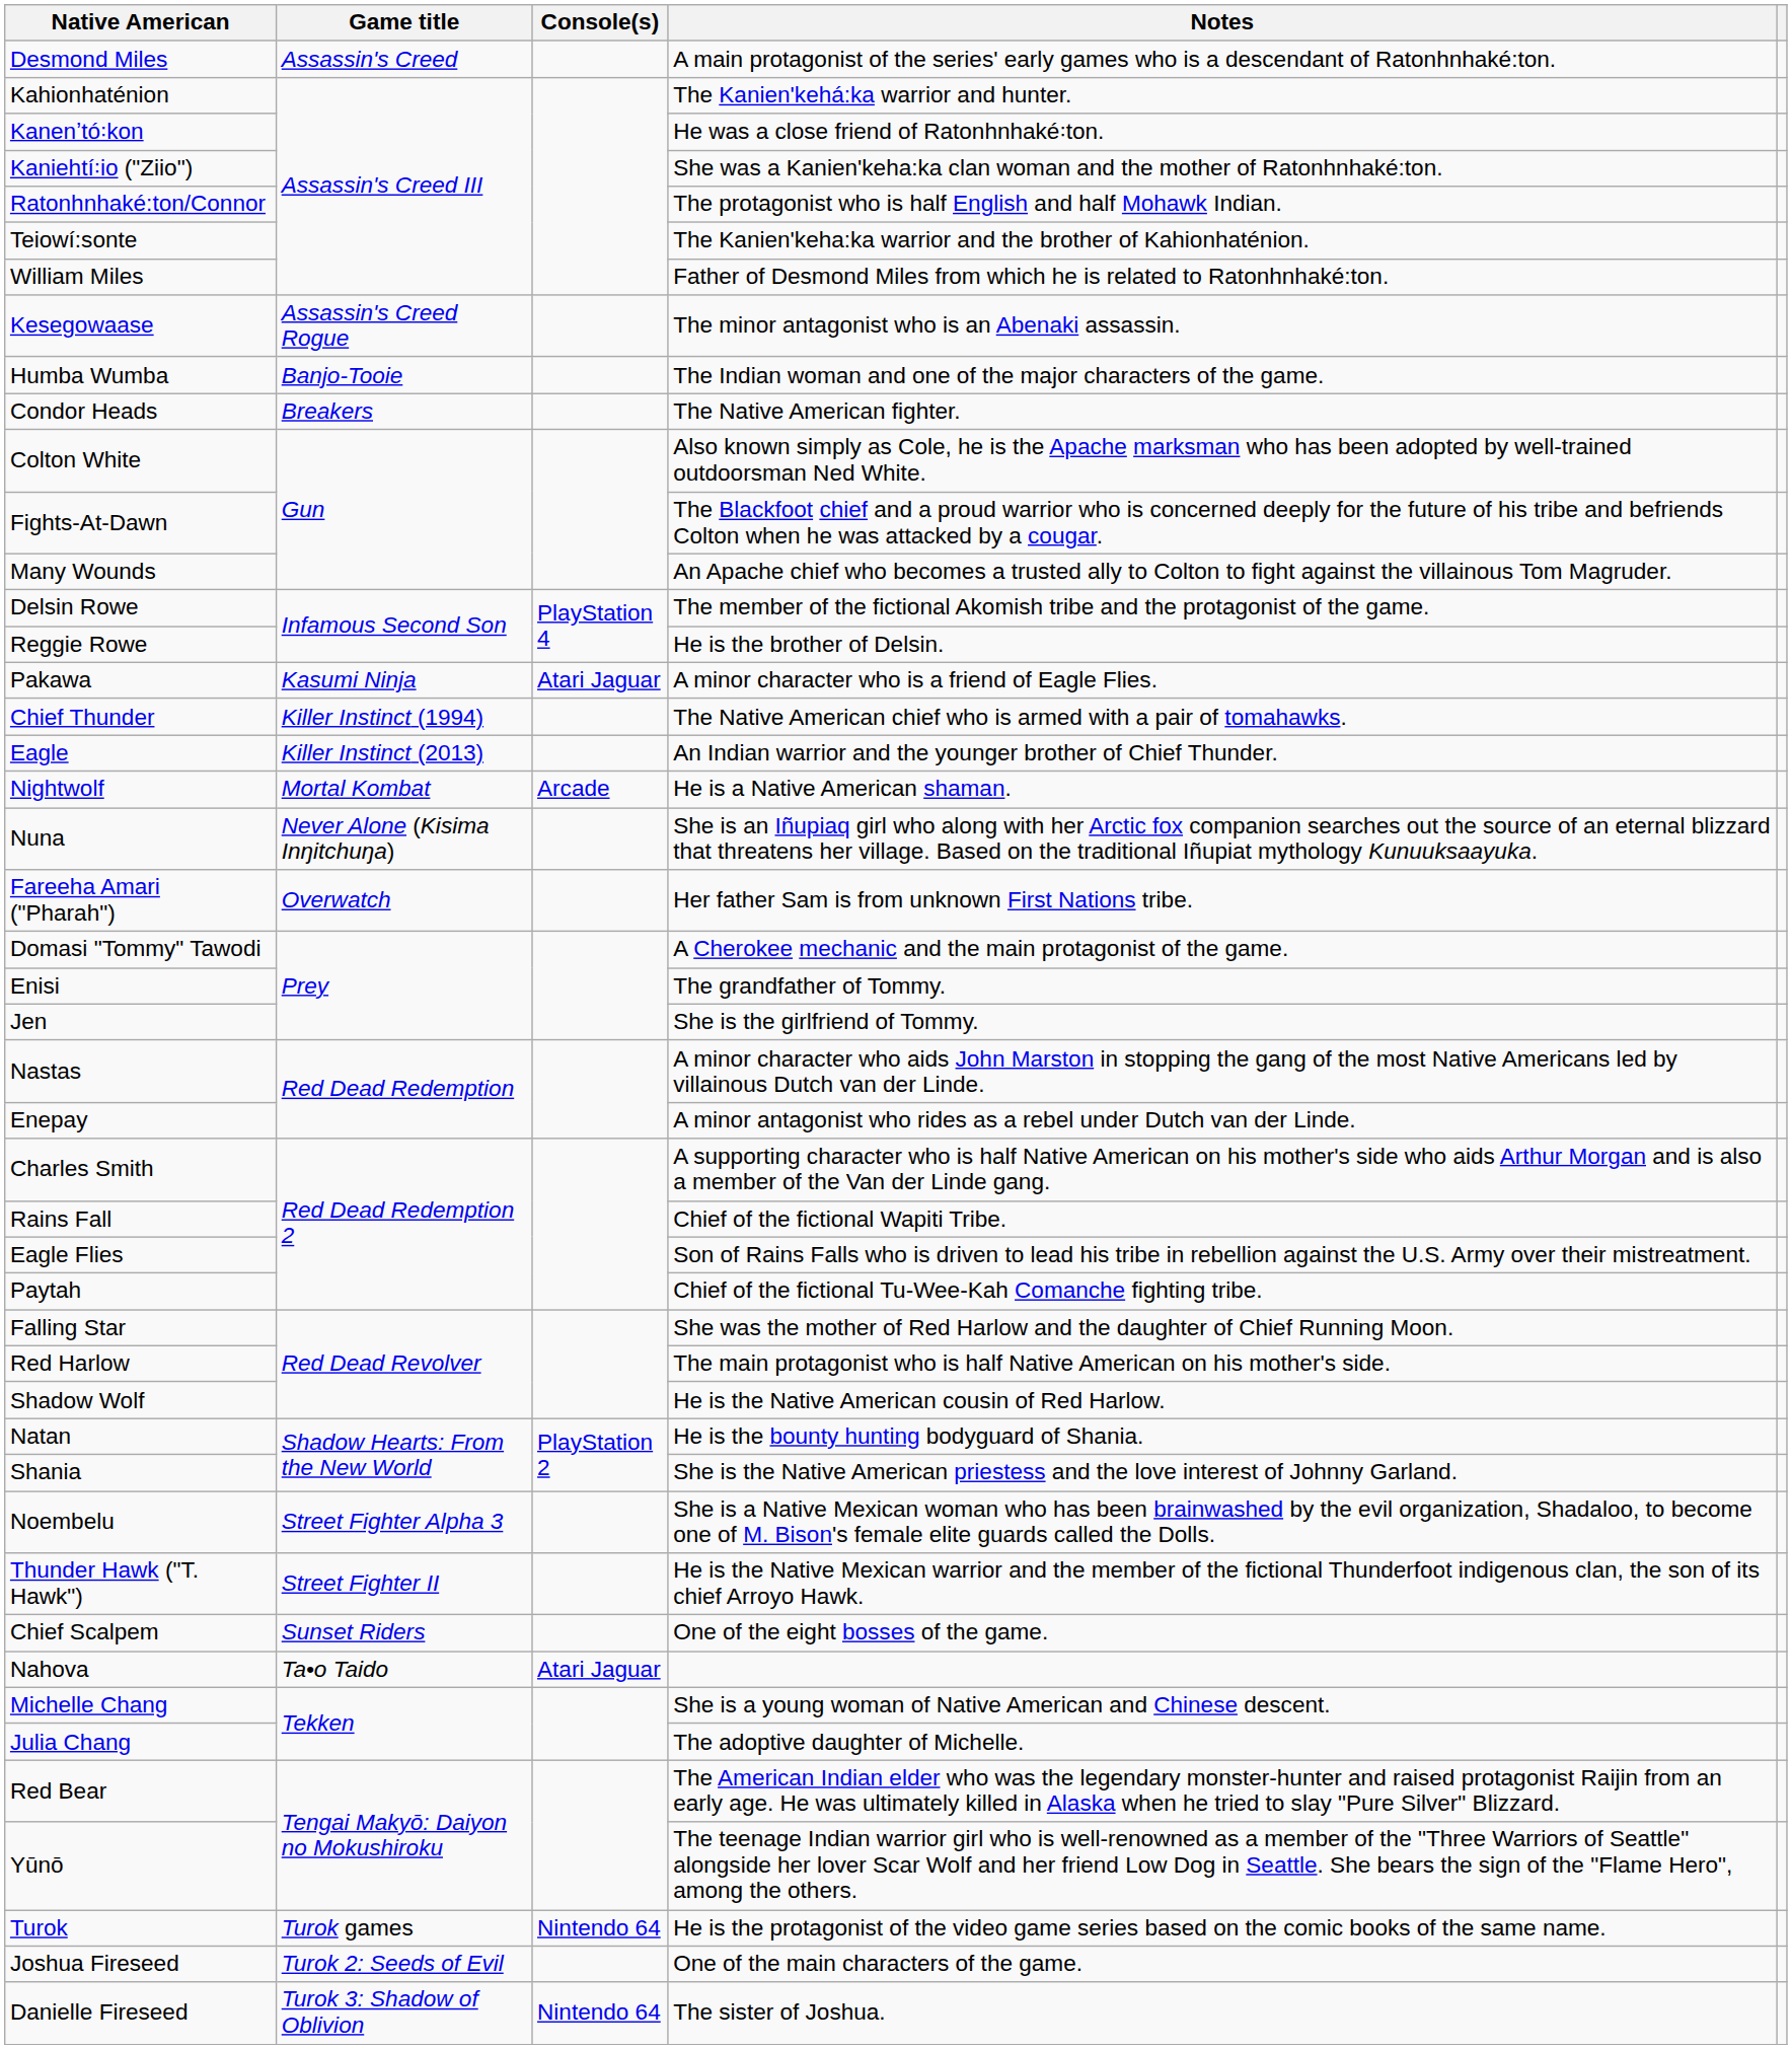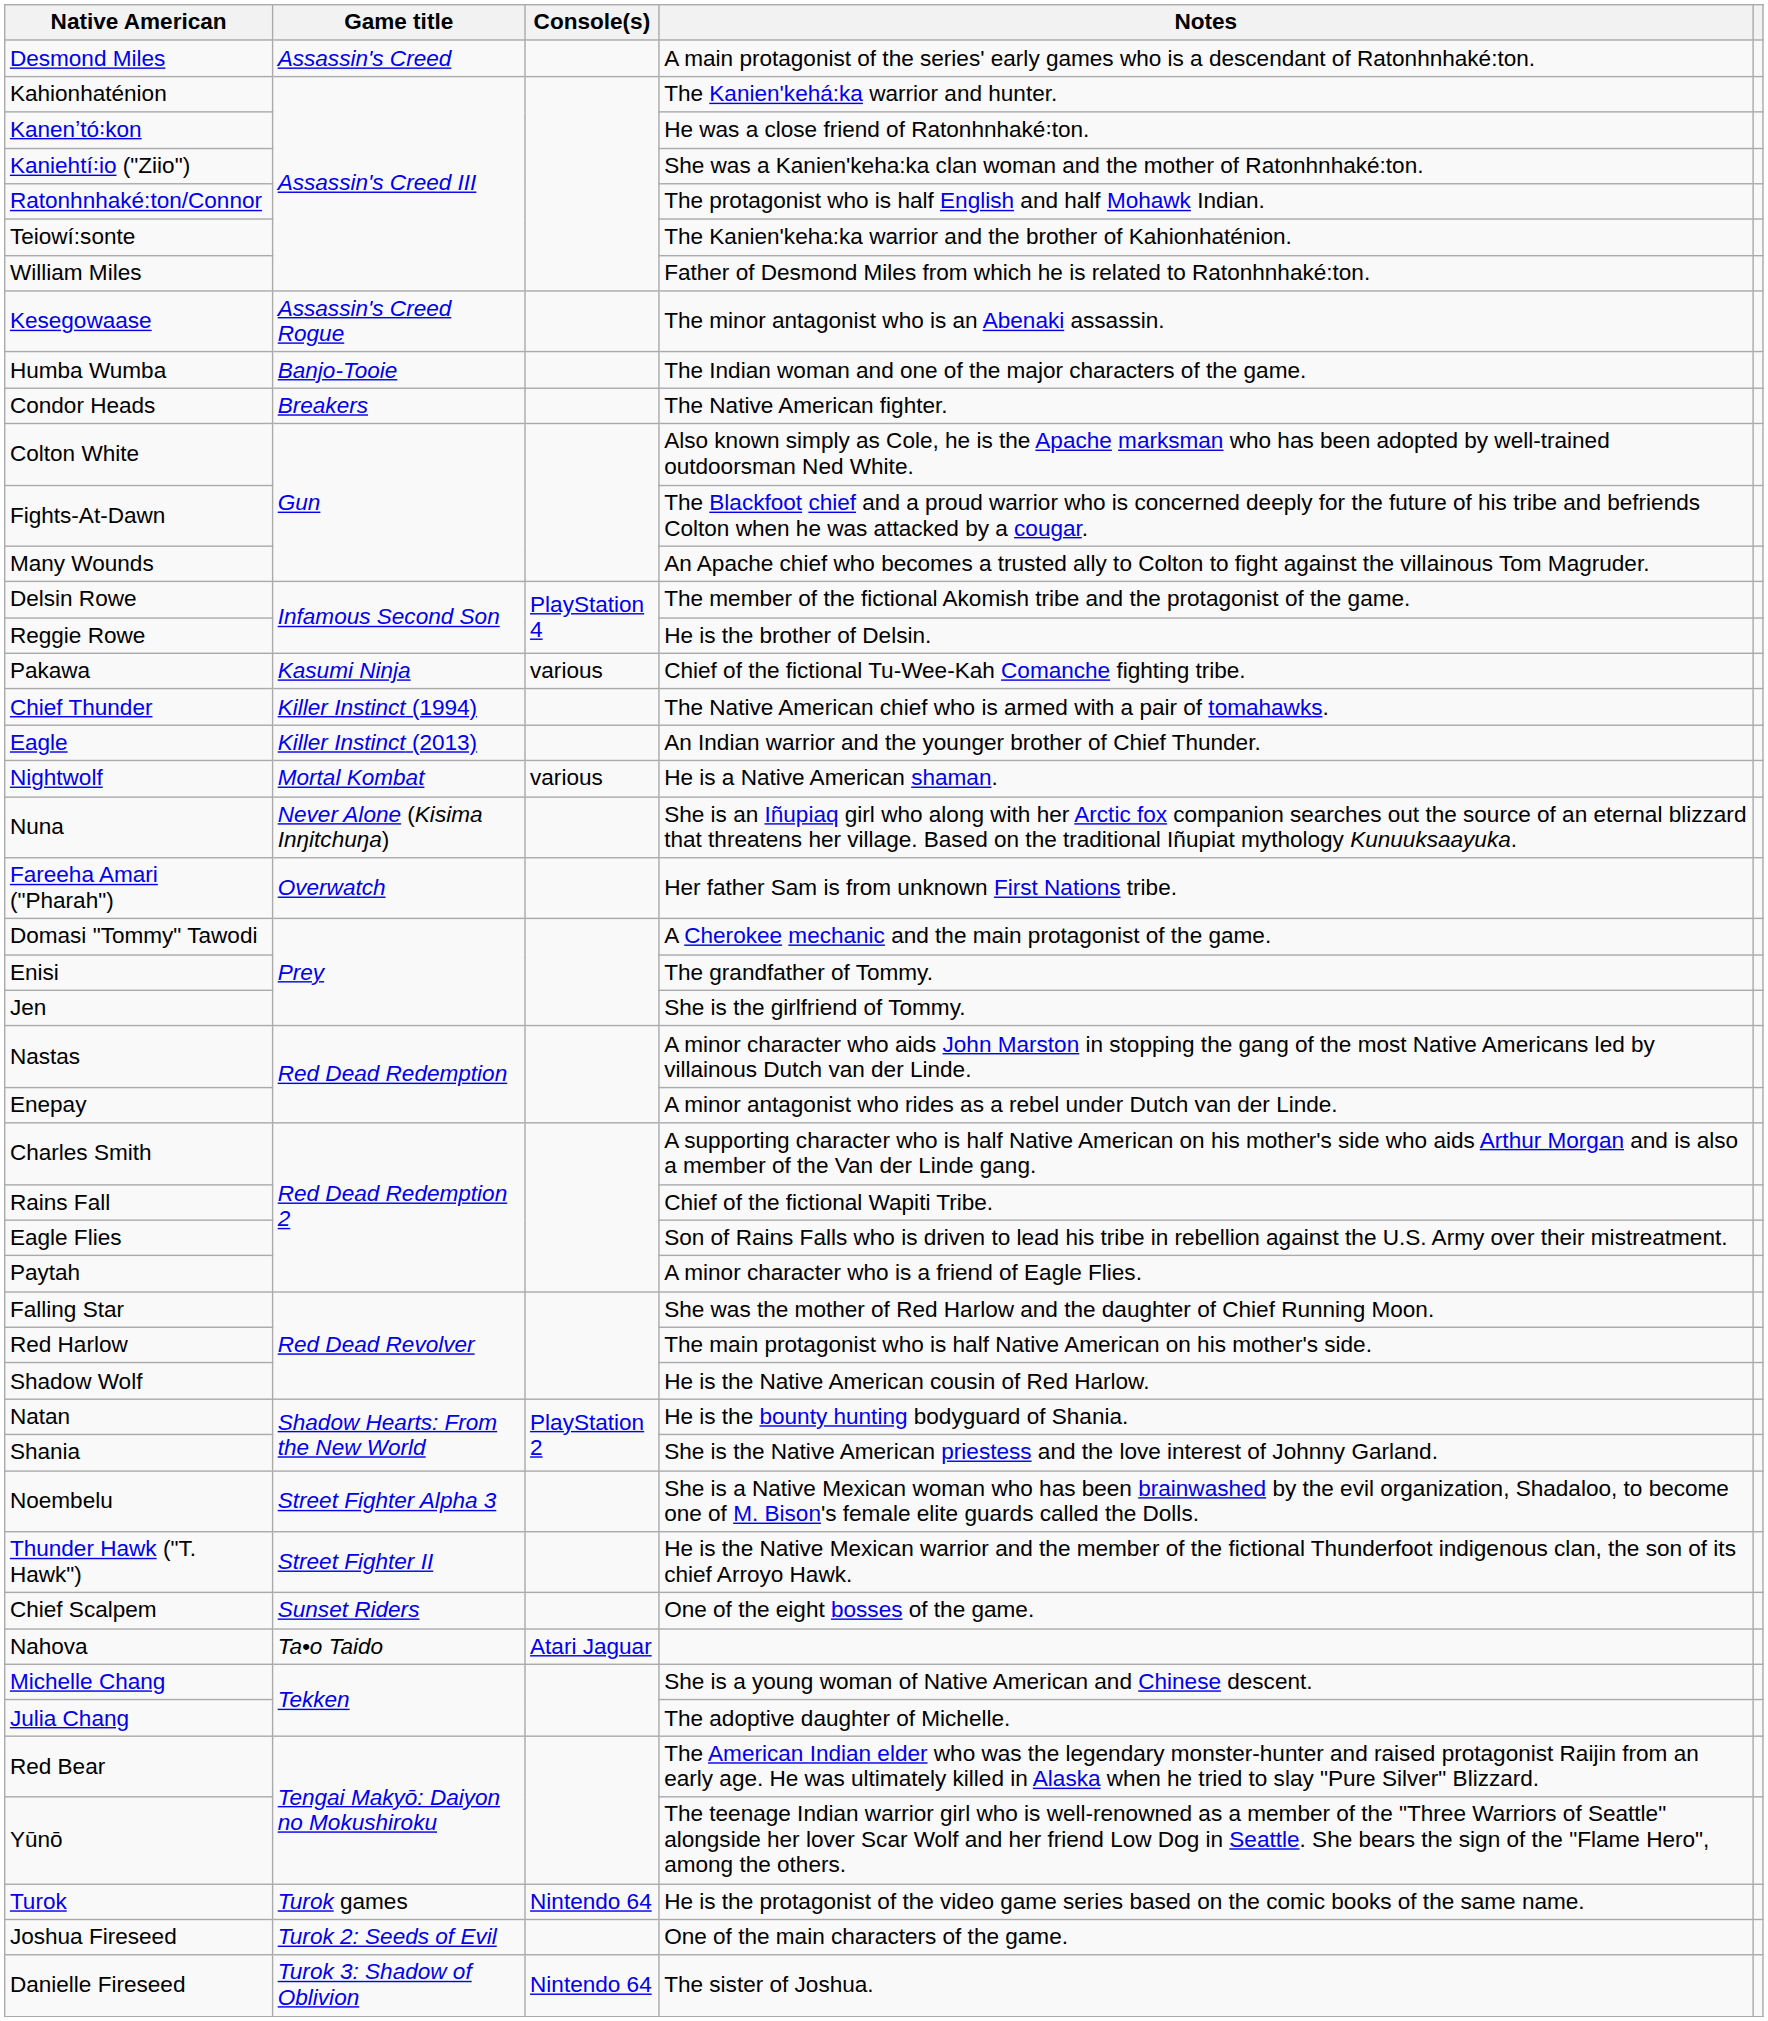Pakawa | Console(s): Atari Jaguar -> various
Pakawa | Notes: A minor character who is a friend of Eagle Flies. -> Chief of the fictional Tu-Wee-Kah Comanche fighting tribe.
Nightwolf | Console(s): Arcade -> various
Paytah | Notes: Chief of the fictional Tu-Wee-Kah Comanche fighting tribe. -> A minor character who is a friend of Eagle Flies.
